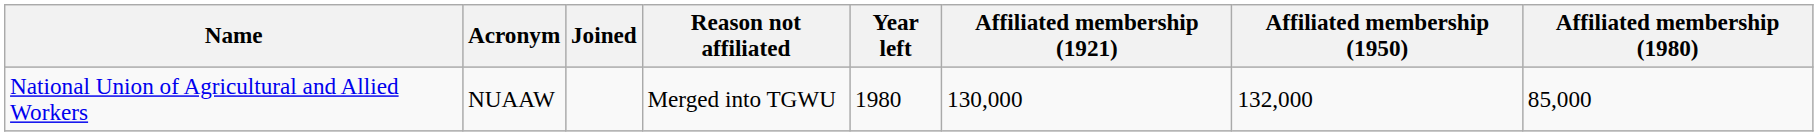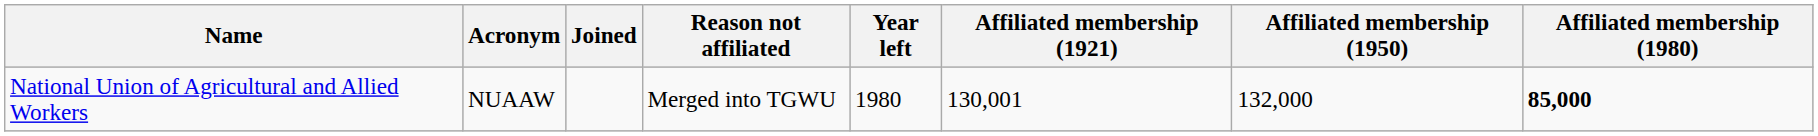National Union of Agricultural and Allied Workers | Affiliated membership (1921): 130,000 -> 130,001
National Union of Agricultural and Allied Workers | Affiliated membership (1980): normal -> bold
